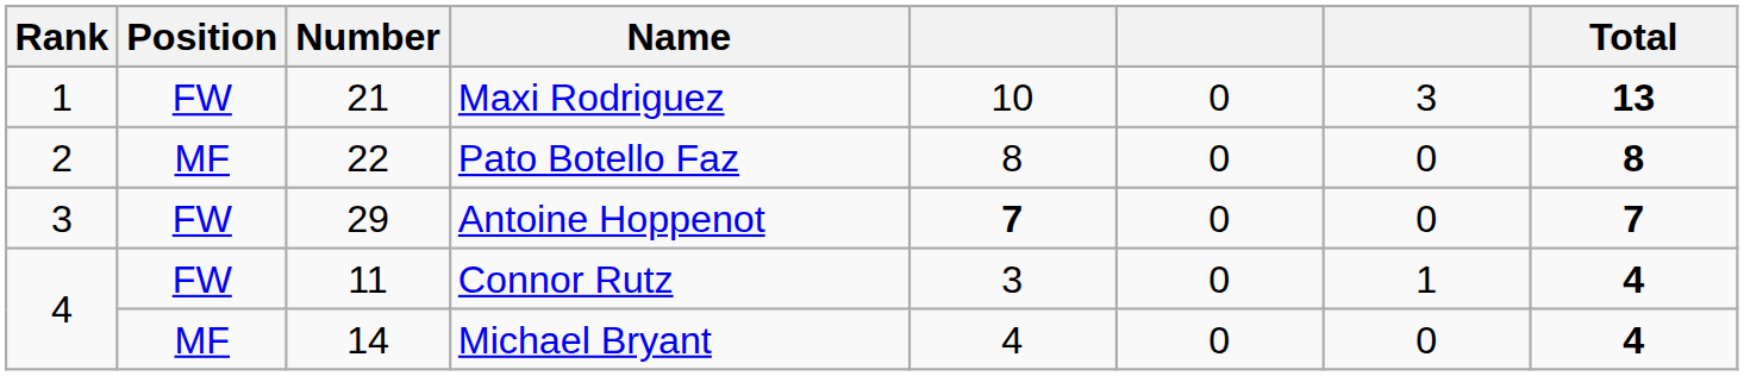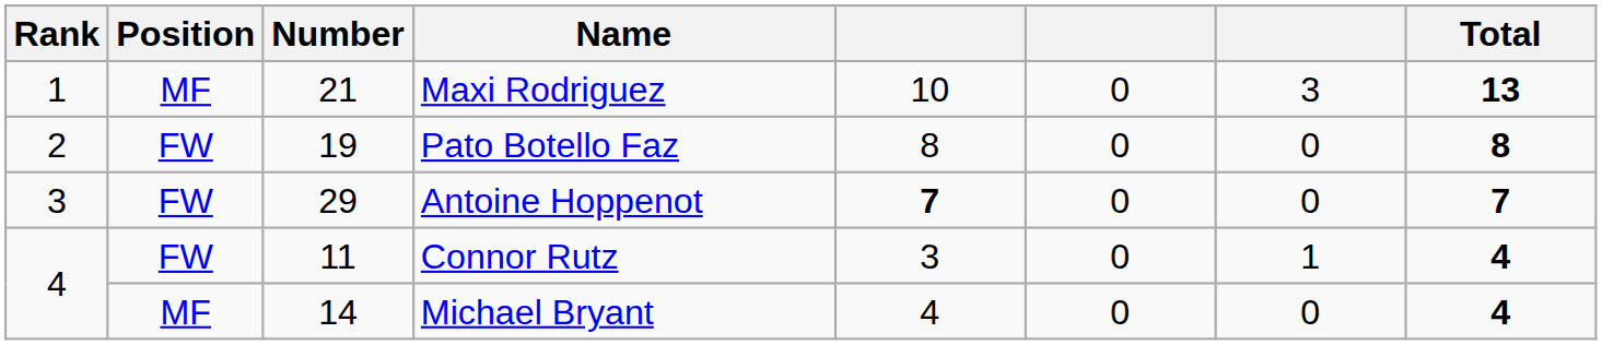Maxi Rodriguez | Position: FW -> MF
Pato Botello Faz | Position: MF -> FW
Pato Botello Faz | Number: 22 -> 19
